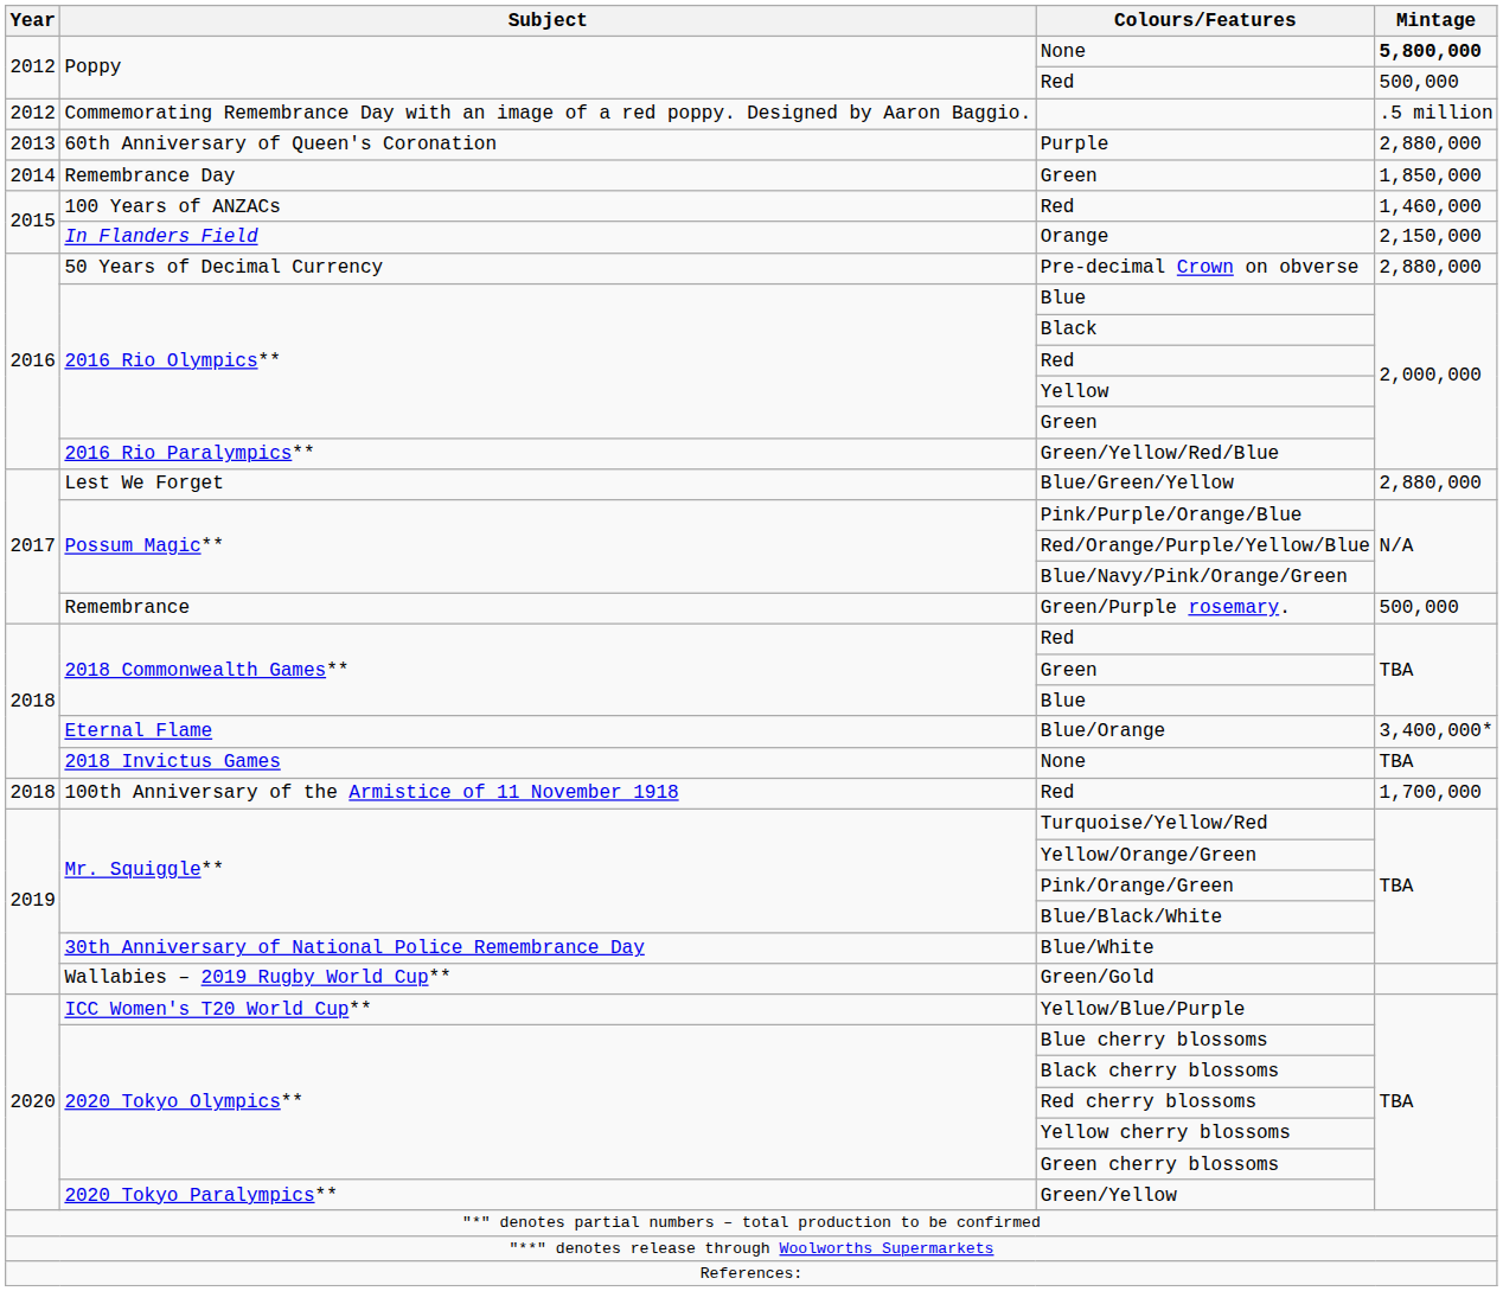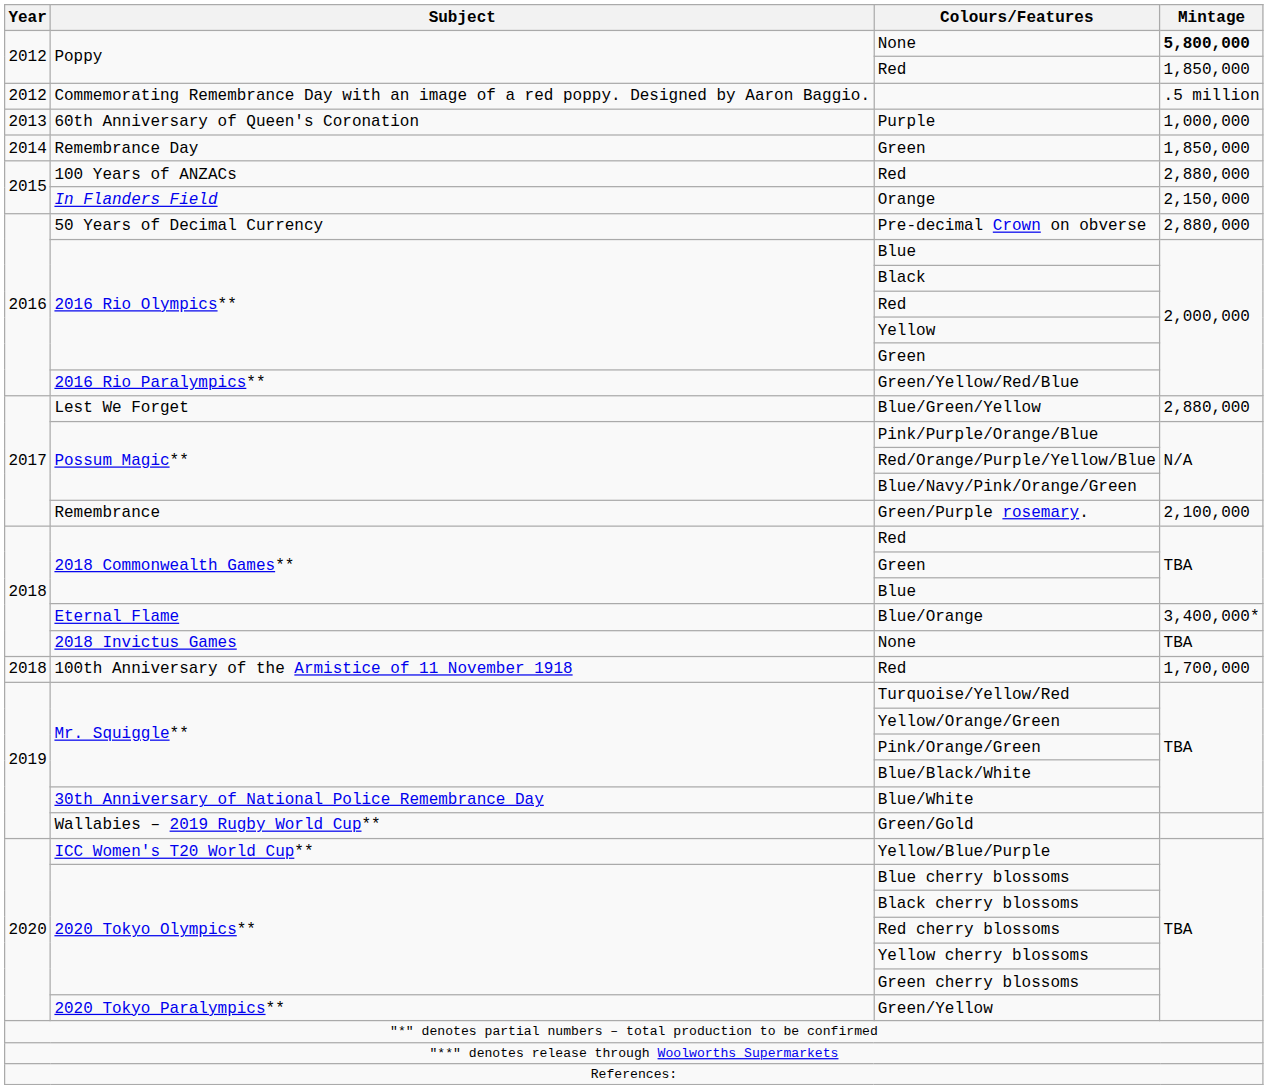Poppy / Red | Mintage: 500,000 -> 1,850,000
Purple | Mintage: 2,880,000 -> 1,000,000
100 Years of ANZACs / Red | Mintage: 1,460,000 -> 2,880,000
Green/Purple rosemary. | Mintage: 500,000 -> 2,100,000
